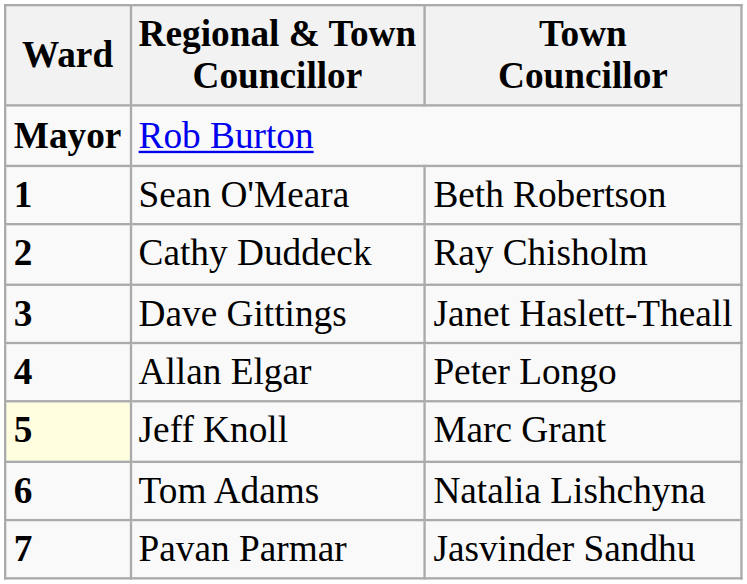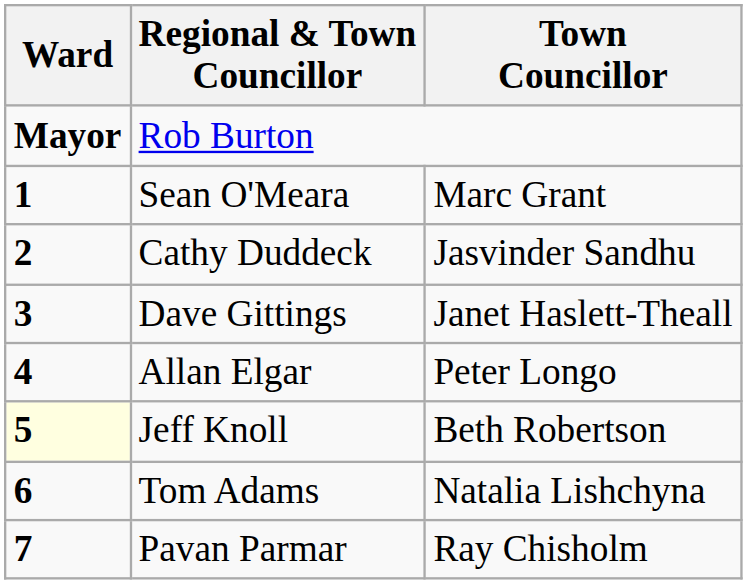Sean O'Meara | Town Councillor: Beth Robertson -> Marc Grant
Cathy Duddeck | Town Councillor: Ray Chisholm -> Jasvinder Sandhu
Jeff Knoll | Town Councillor: Marc Grant -> Beth Robertson
Pavan Parmar | Town Councillor: Jasvinder Sandhu -> Ray Chisholm
